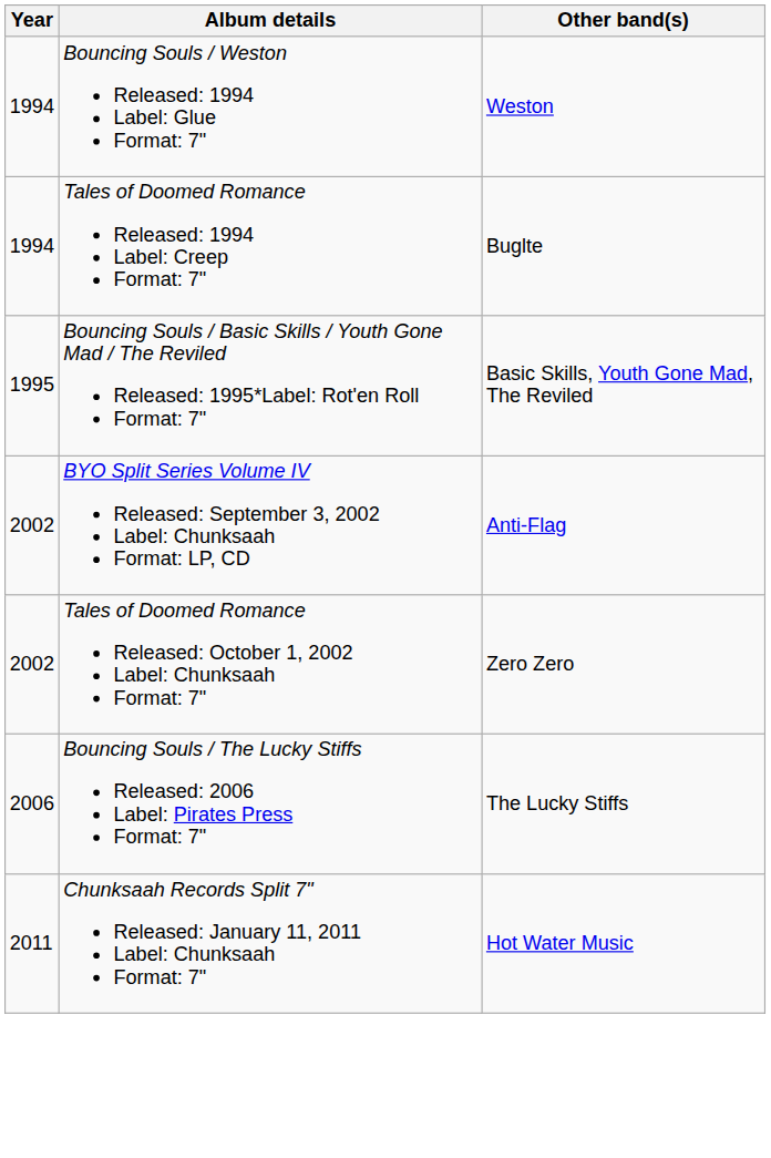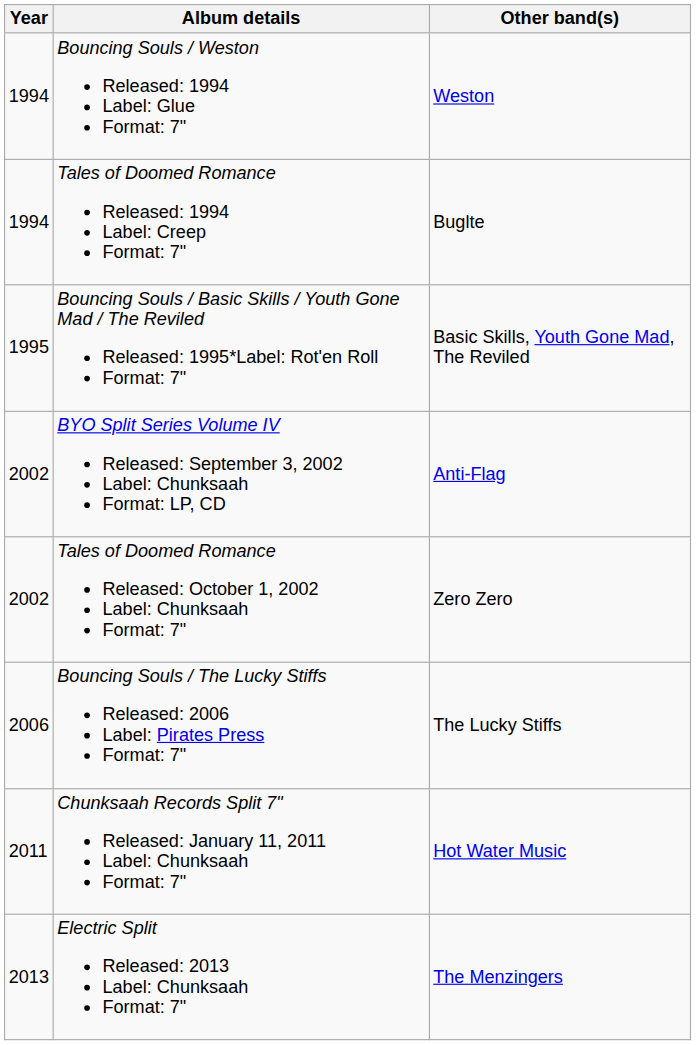+ row: 2013 | Electric Split Released: 2013 Label: Chunksaah Format: 7" | The Menzingers
